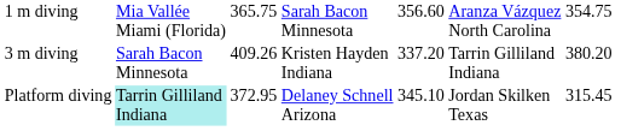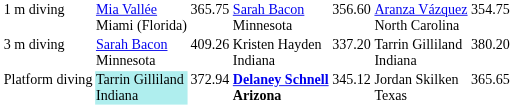Platform diving | column 3: 372.95 -> 372.94
Platform diving | column 4: normal -> bold
Platform diving | column 5: 345.10 -> 345.12
Platform diving | column 7: 315.45 -> 365.65
